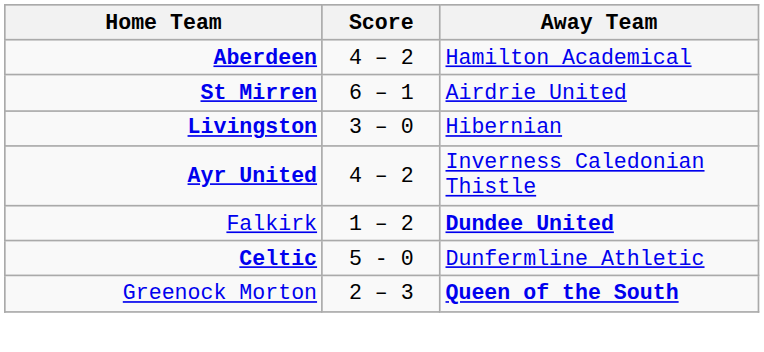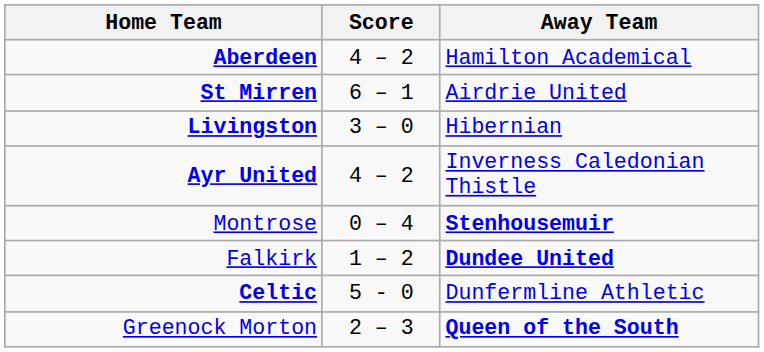+ row: Montrose | 0 – 4 | Stenhousemuir
